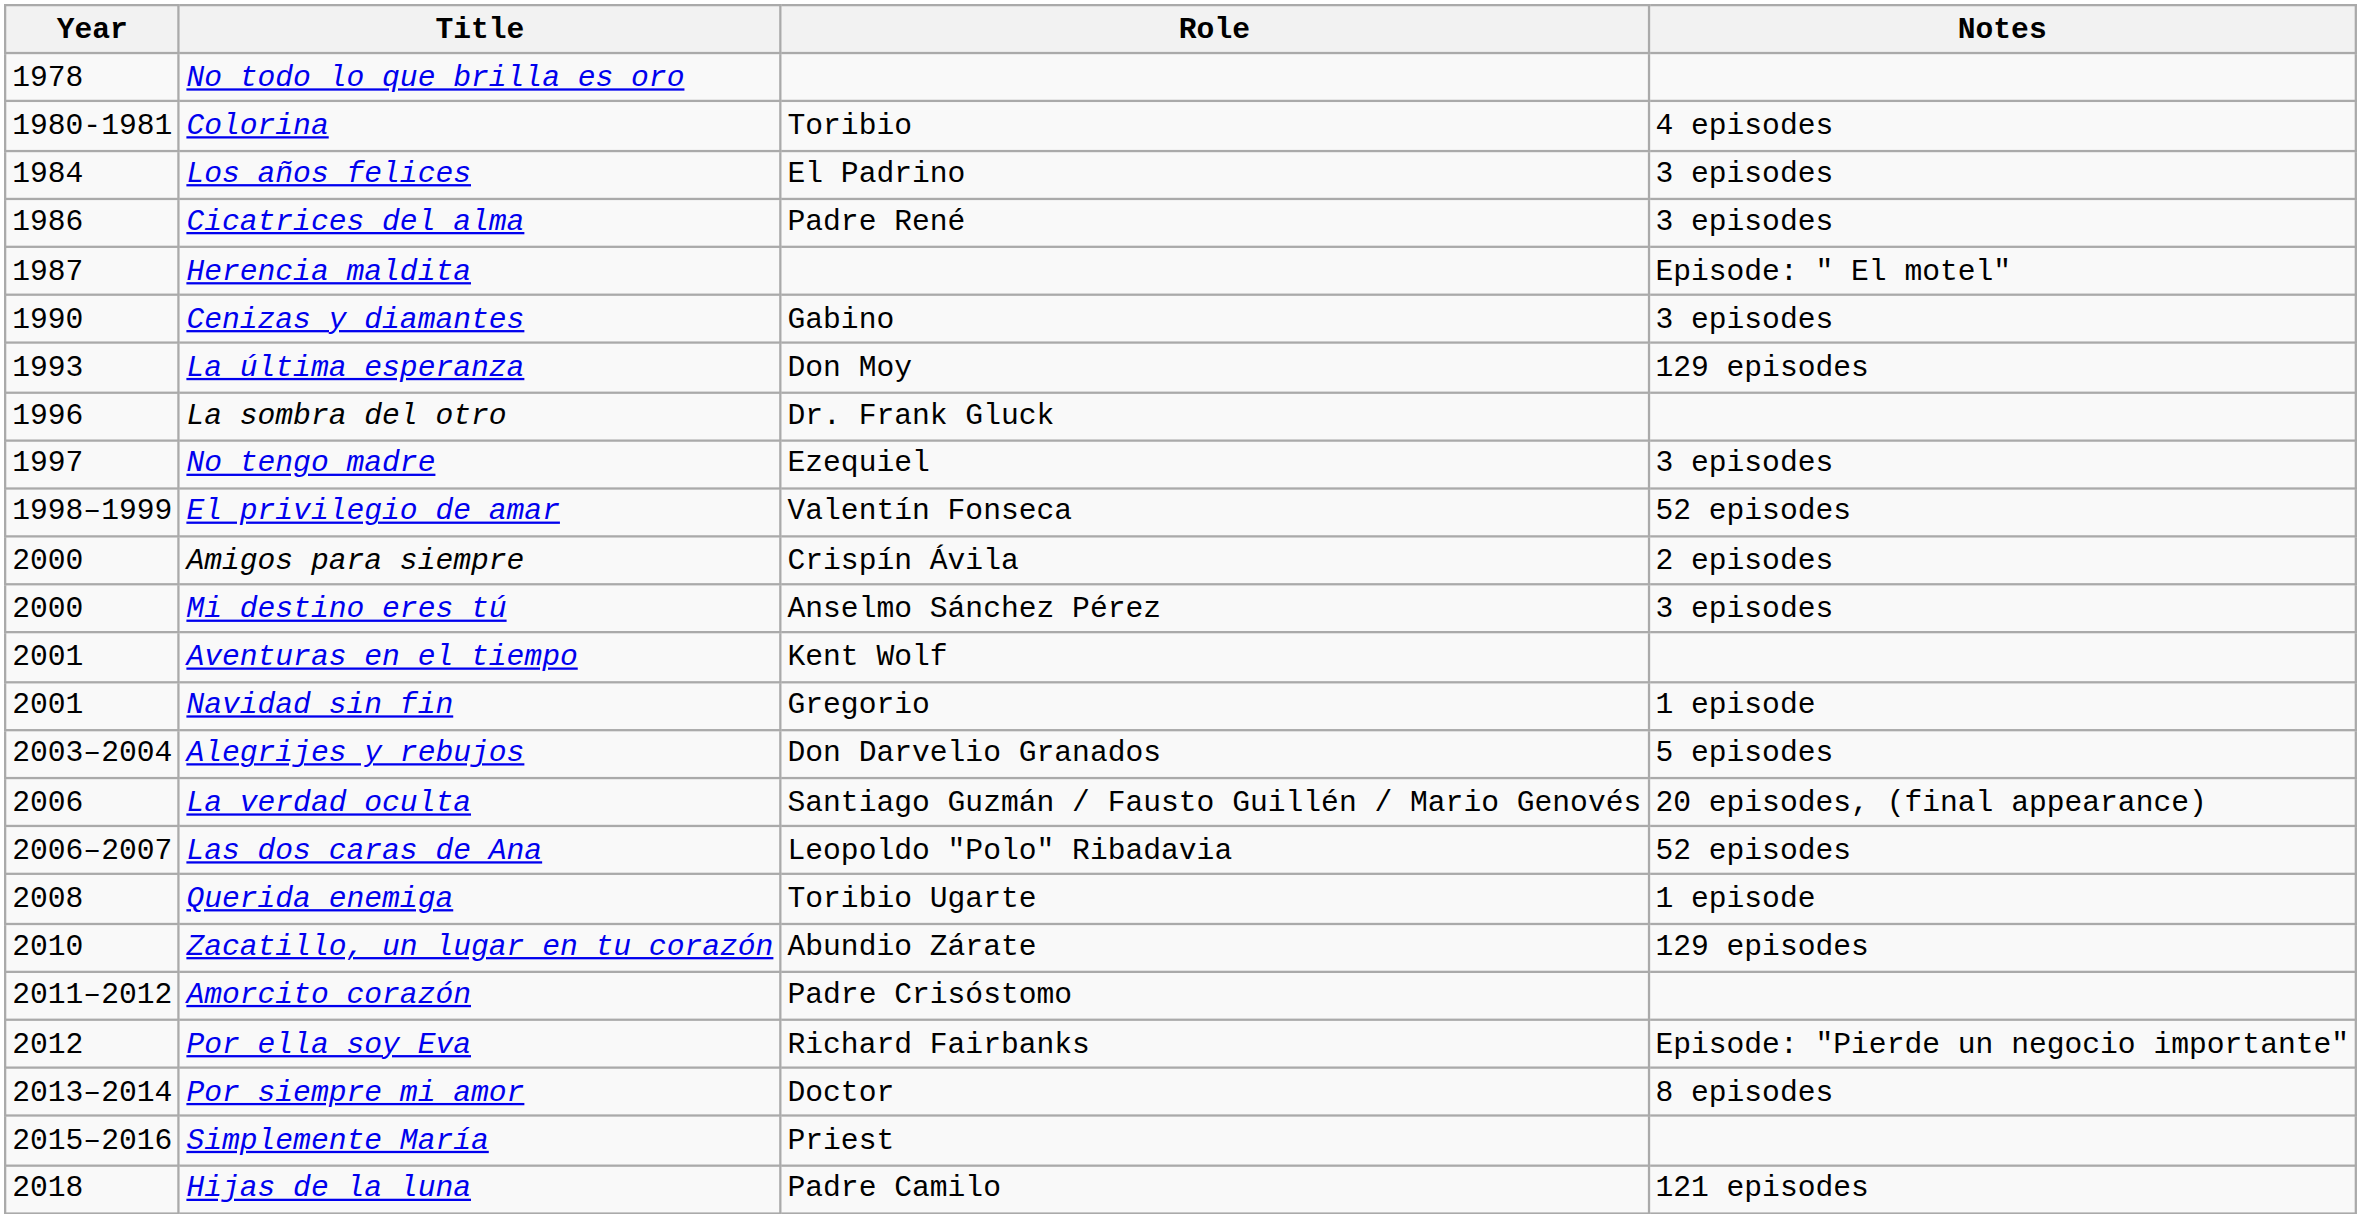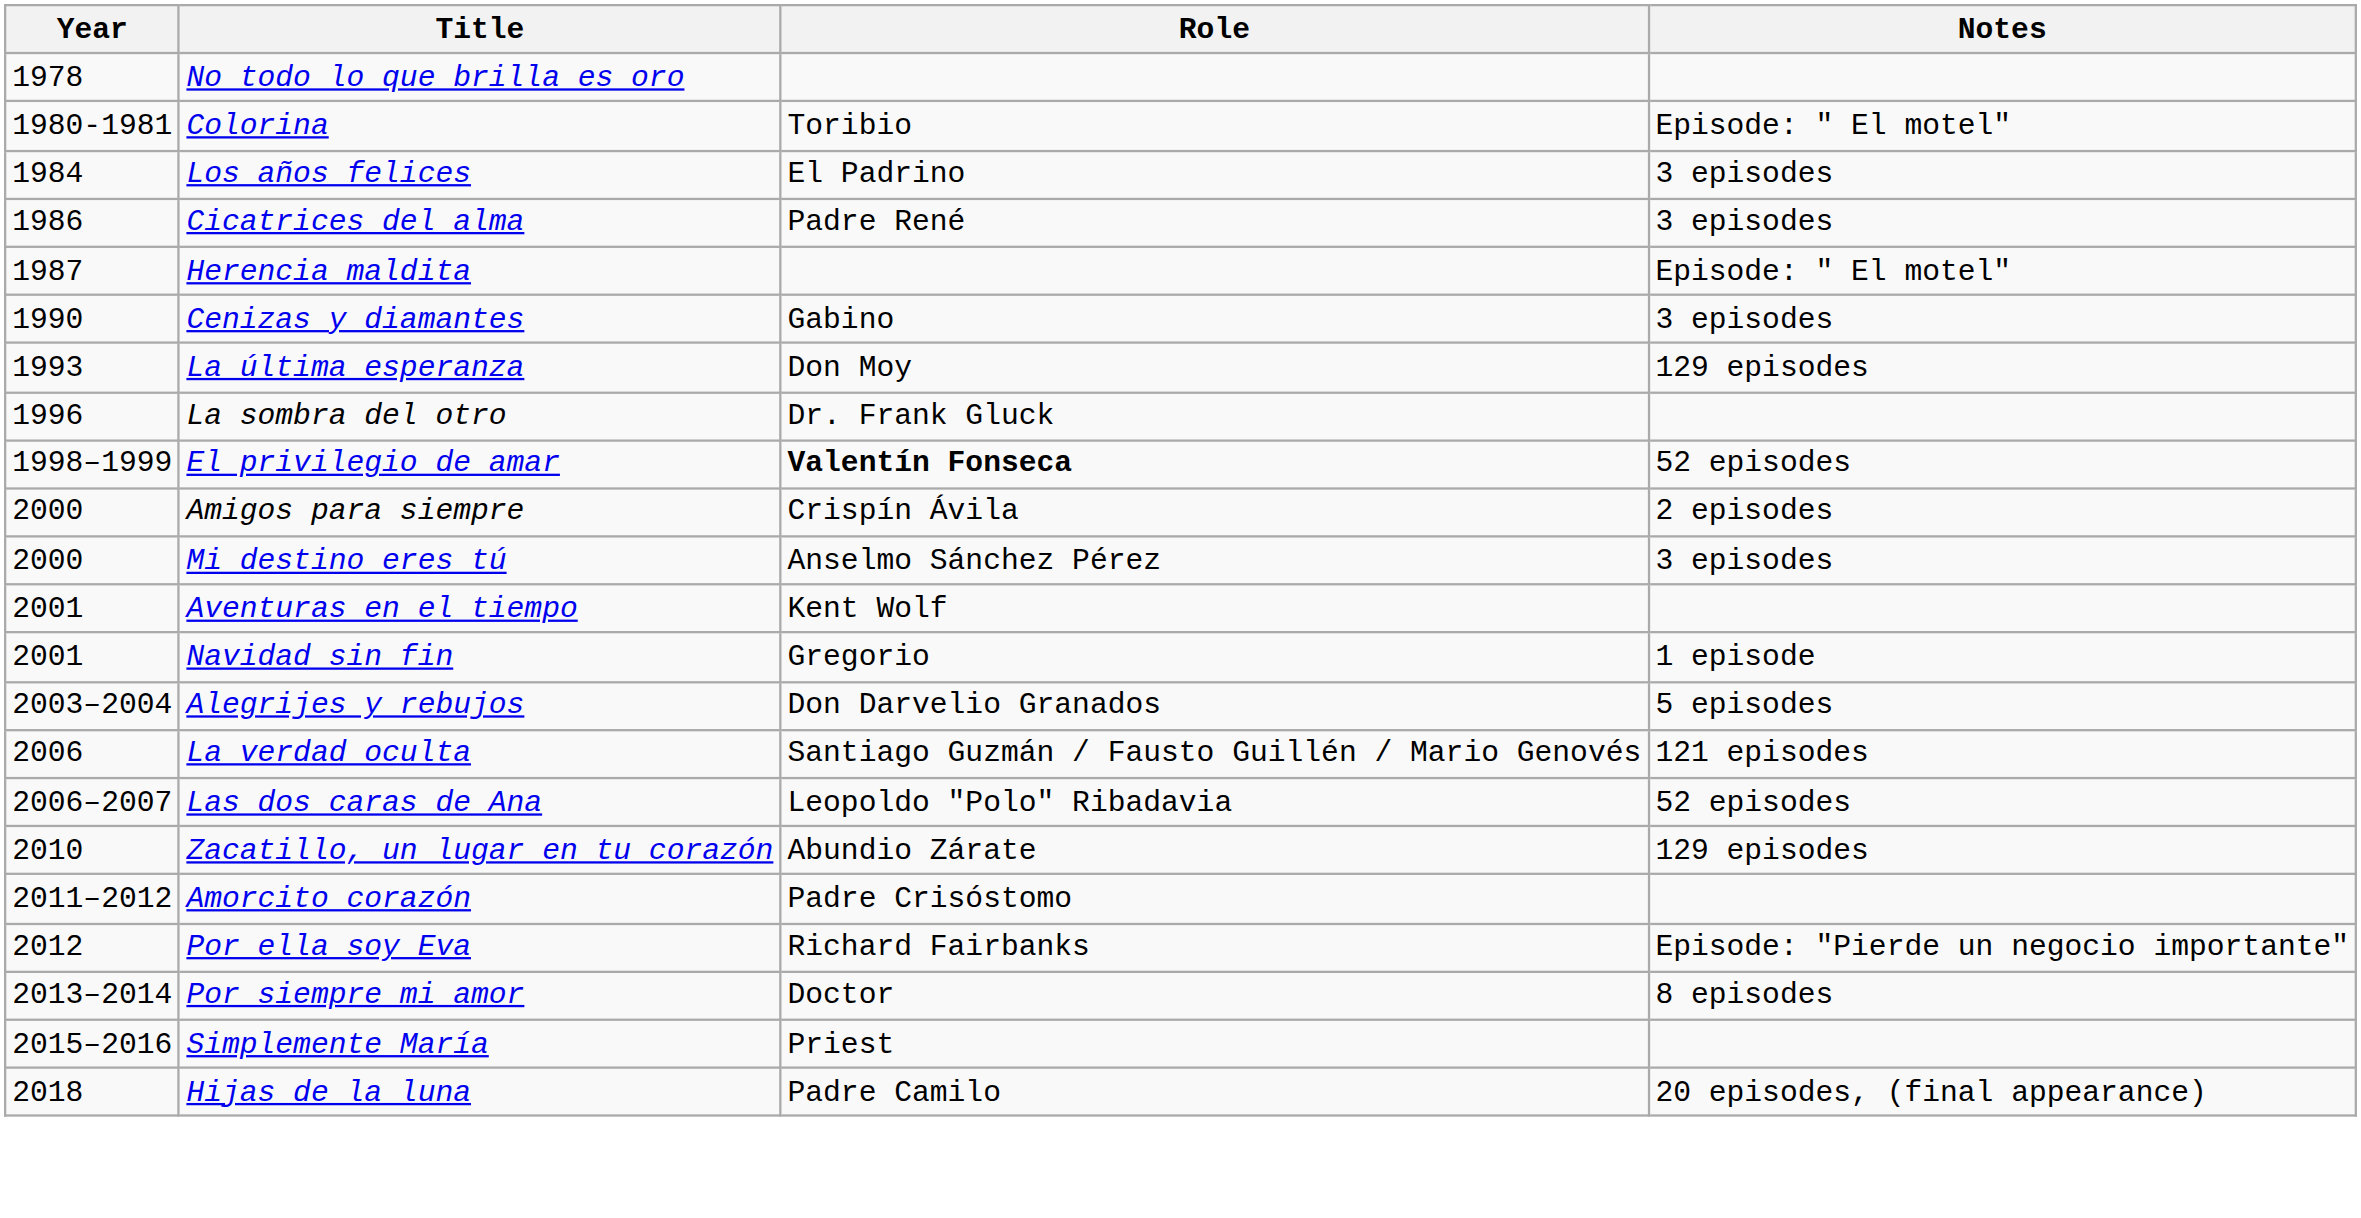Colorina | Notes: 4 episodes -> Episode: " El motel"
- row: 1997 | No tengo madre | Ezequiel | 3 episodes
El privilegio de amar | Role: normal -> bold
La verdad oculta | Notes: 20 episodes, (final appearance) -> 121 episodes
- row: 2008 | Querida enemiga | Toribio Ugarte | 1 episode
Hijas de la luna | Notes: 121 episodes -> 20 episodes, (final appearance)
